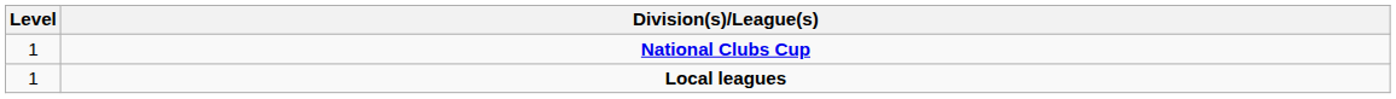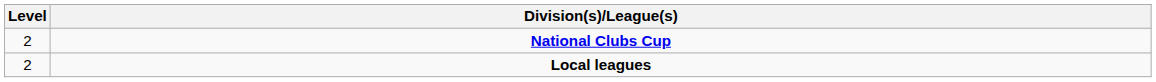National Clubs Cup | Level: 1 -> 2
Local leagues | Level: 1 -> 2
